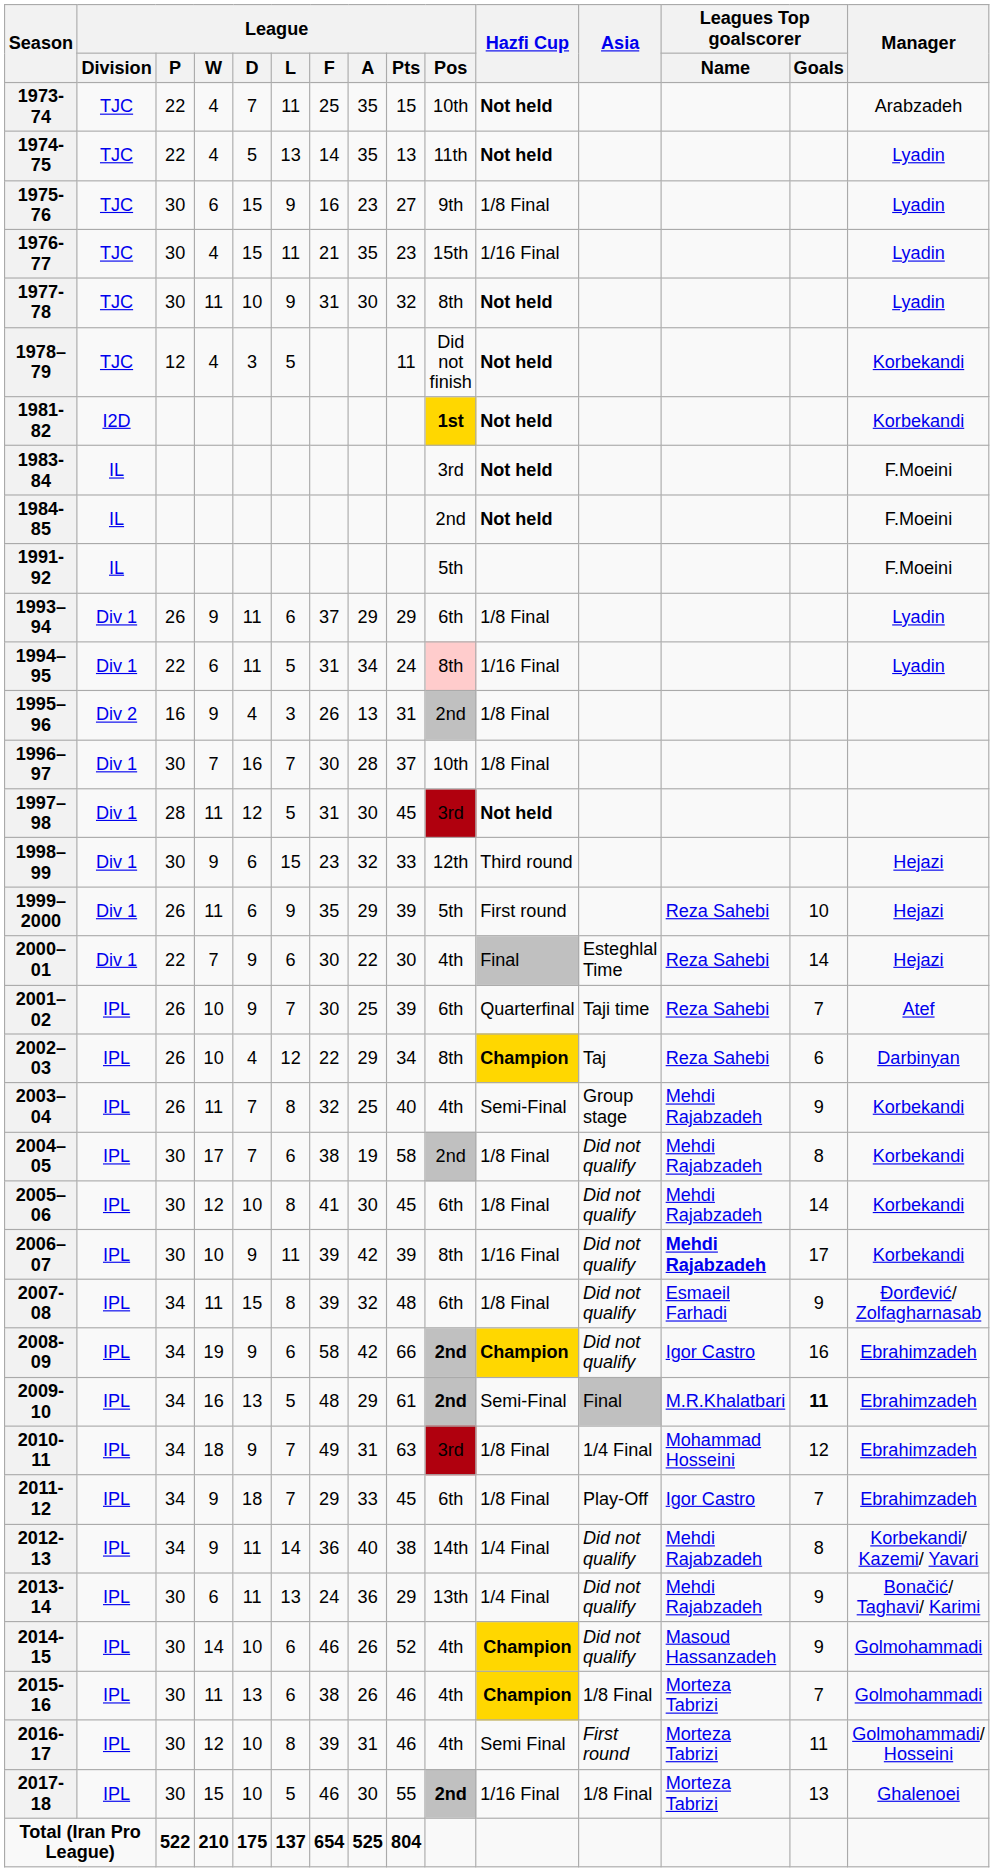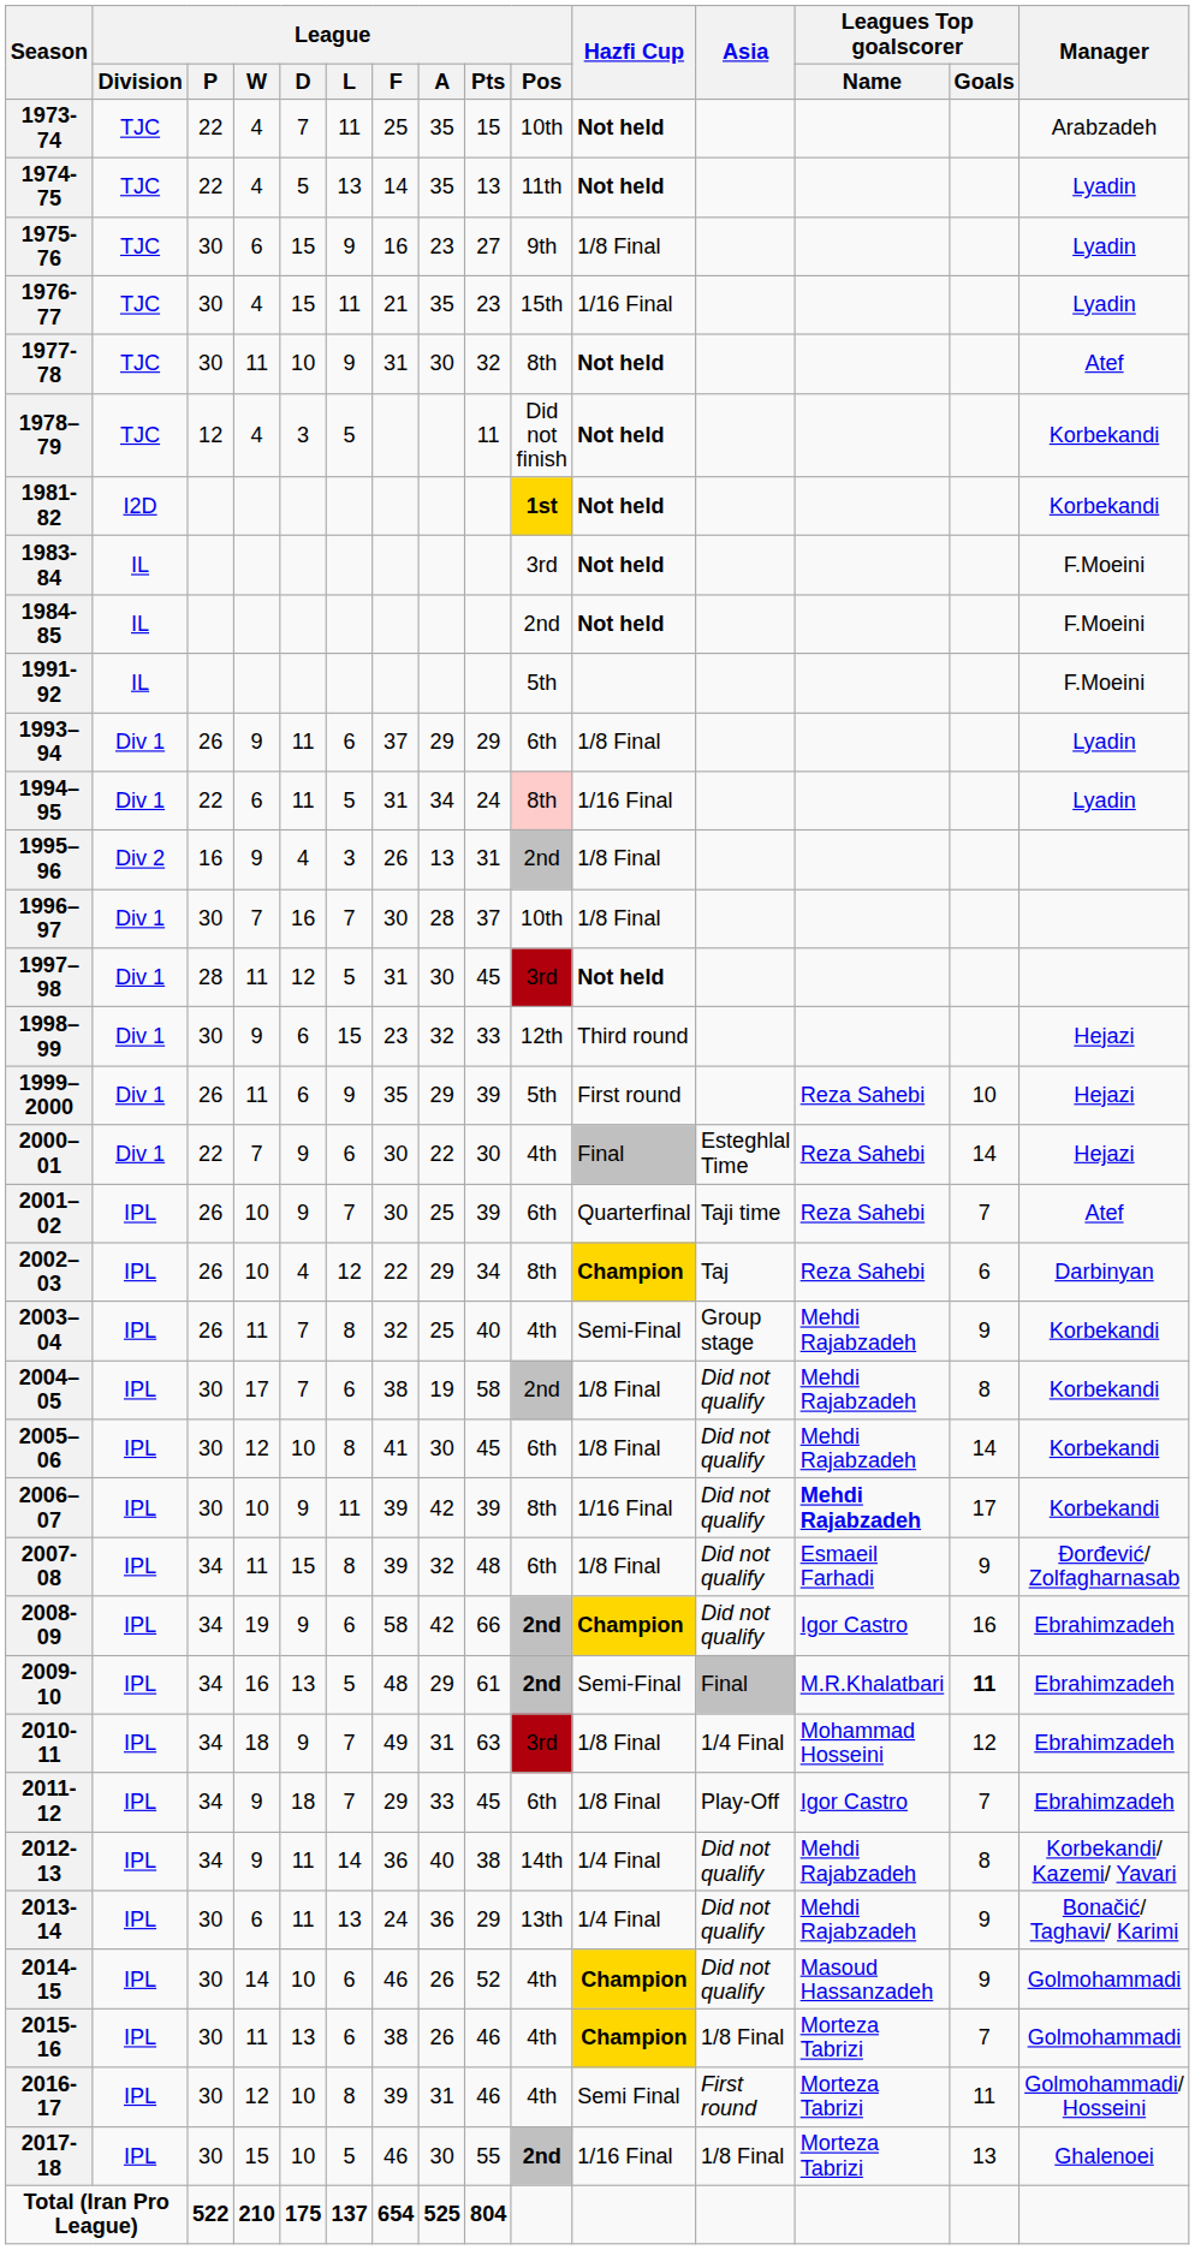1977-78 | Manager: Lyadin -> Atef
